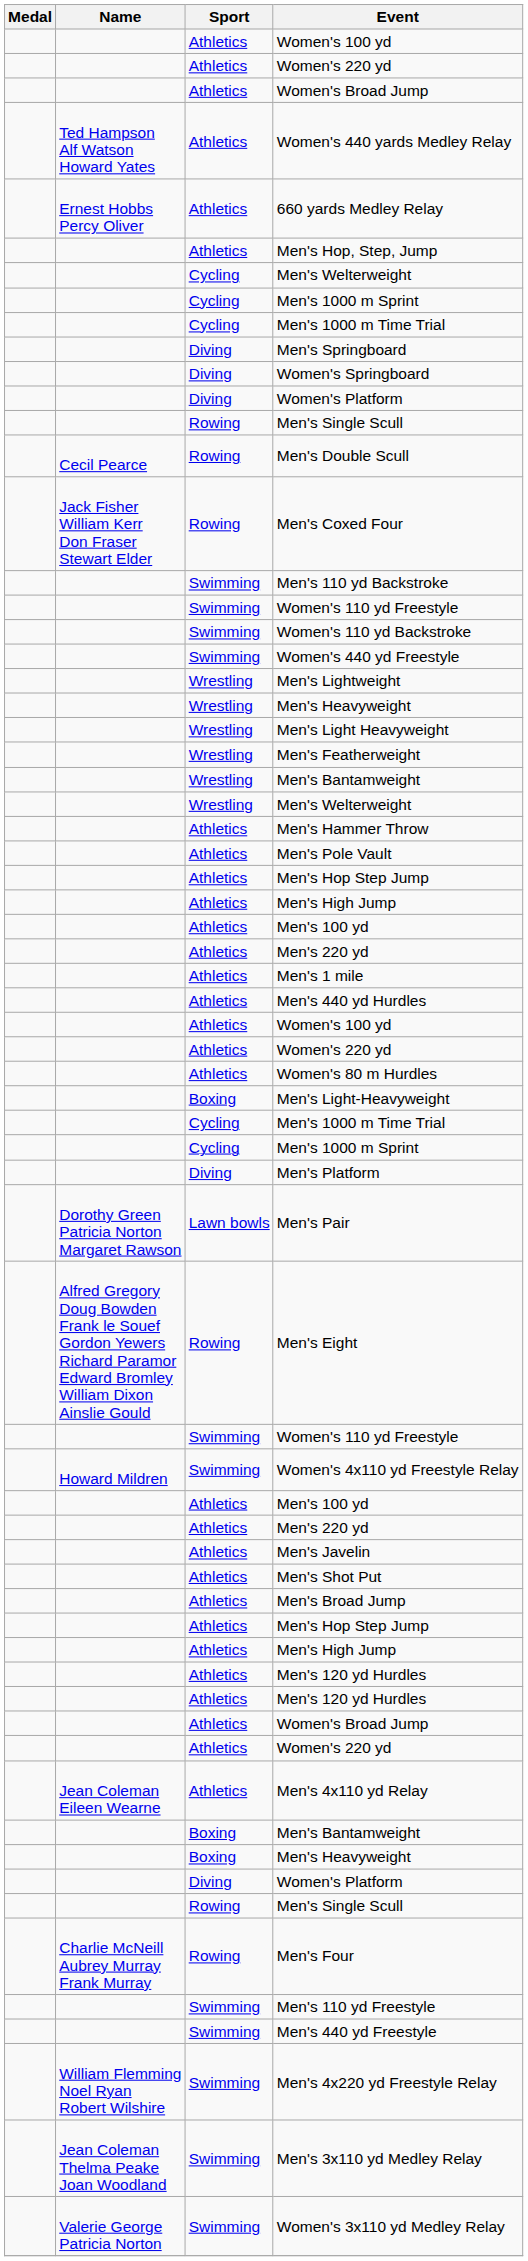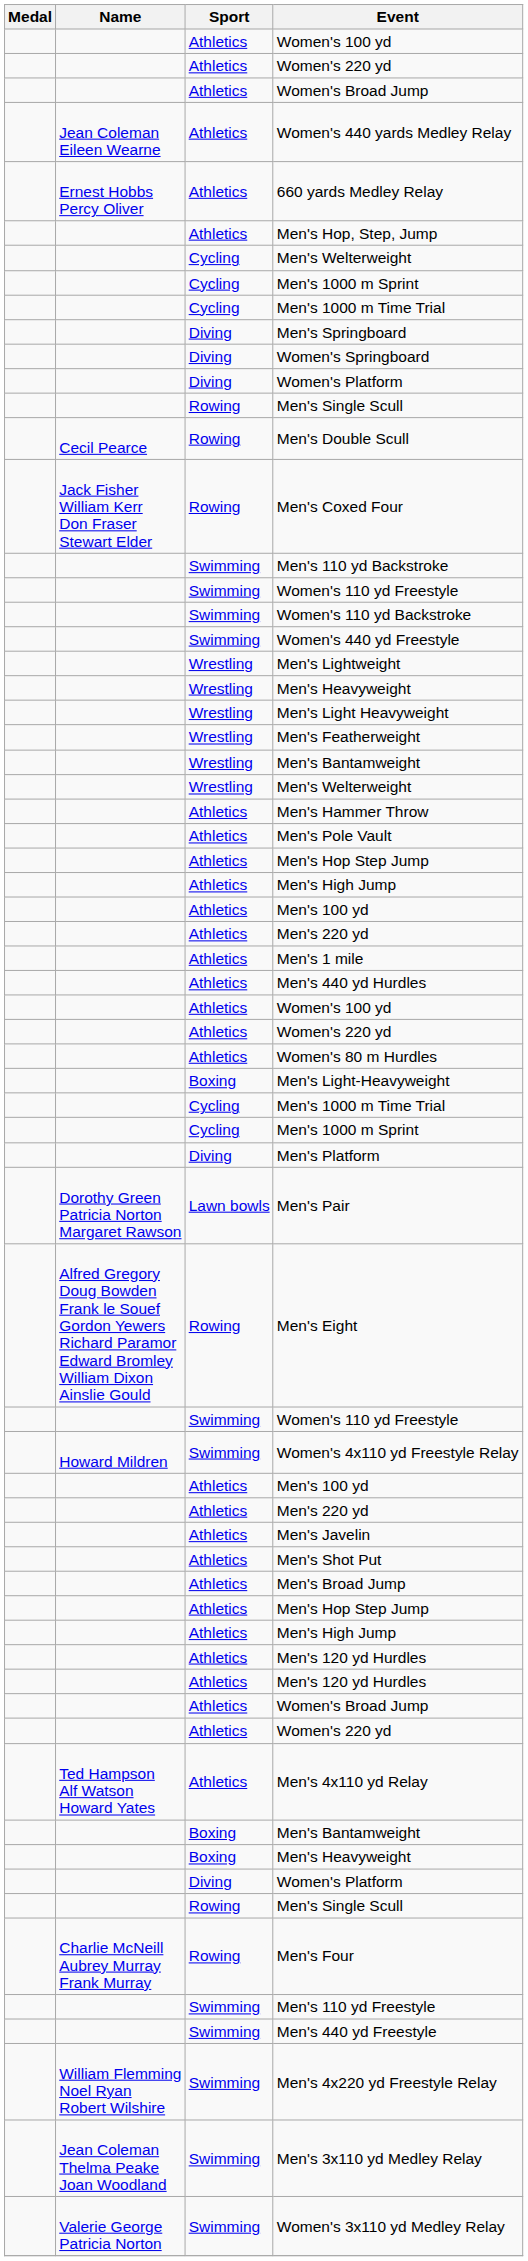Women's 440 yards Medley Relay | Name: Ted Hampson Alf Watson Howard Yates -> Jean Coleman Eileen Wearne
Men's 4x110 yd Relay | Name: Jean Coleman Eileen Wearne -> Ted Hampson Alf Watson Howard Yates
